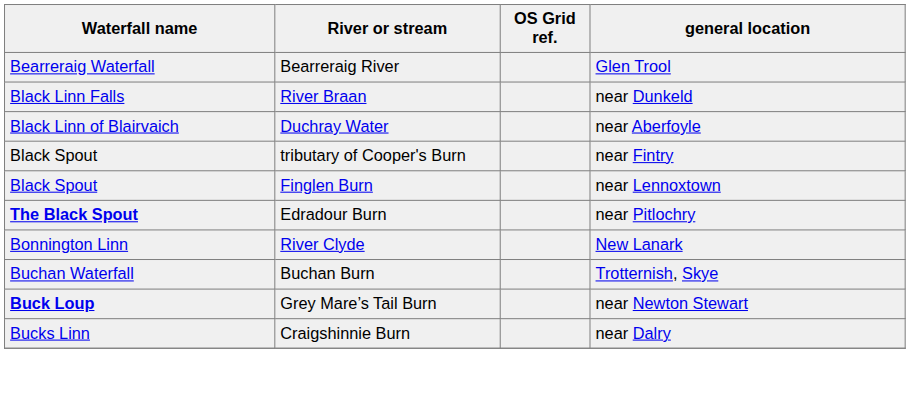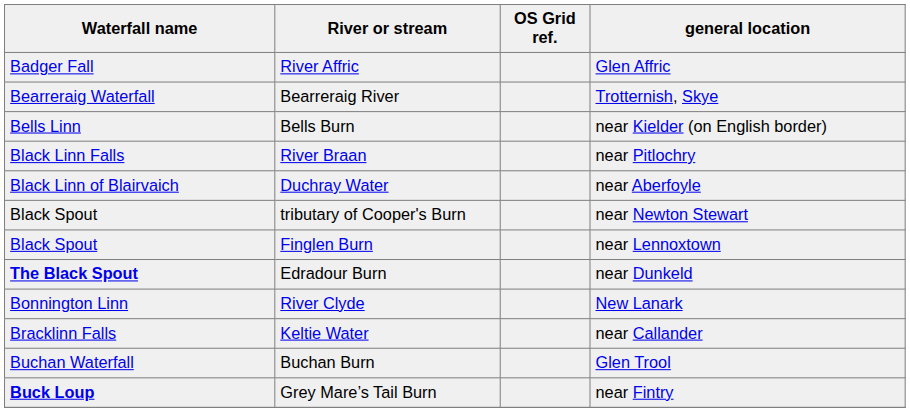+ row: Badger Fall | River Affric | Glen Affric
Bearreraig River | general location: Glen Trool -> Trotternish, Skye
+ row: Bells Linn | Bells Burn | near Kielder (on English border)
River Braan | general location: near Dunkeld -> near Pitlochry
tributary of Cooper's Burn | general location: near Fintry -> near Newton Stewart
Edradour Burn | general location: near Pitlochry -> near Dunkeld
+ row: Bracklinn Falls | Keltie Water | near Callander
Buchan Burn | general location: Trotternish, Skye -> Glen Trool
Grey Mare’s Tail Burn | general location: near Newton Stewart -> near Fintry
- row: Bucks Linn | Craigshinnie Burn | near Dalry
